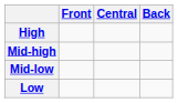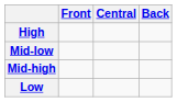rows swapped: Mid-high <-> Mid-low
